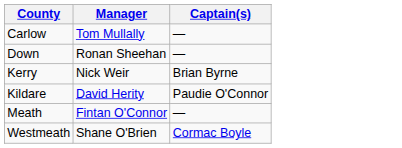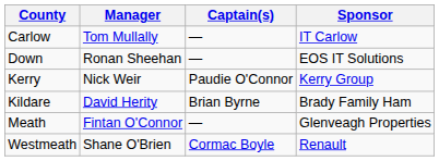+ column: Sponsor | IT Carlow | EOS IT Solutions | Kerry Group | Brady Family Ham | Glenveagh Properties | Renault
Kerry | Captain(s): Brian Byrne -> Paudie O'Connor
Kildare | Captain(s): Paudie O'Connor -> Brian Byrne
